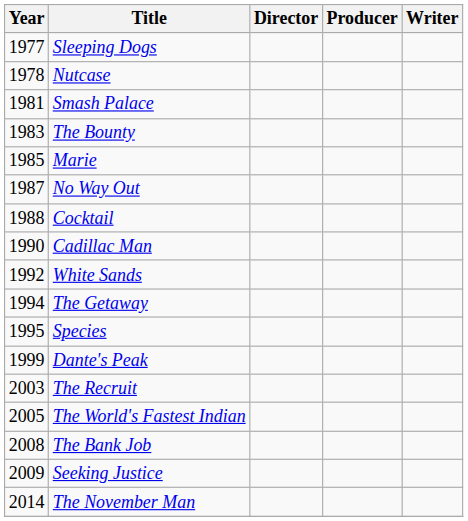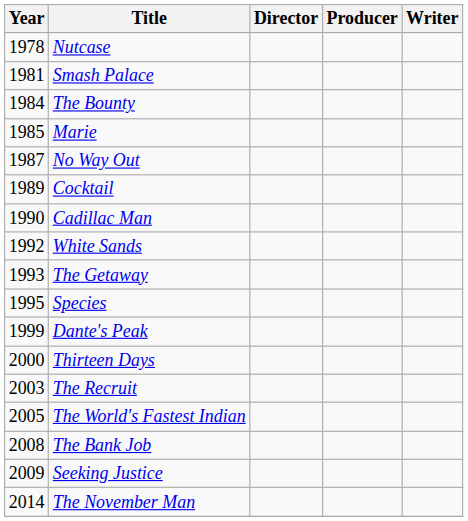- row: 1977 | Sleeping Dogs
The Bounty | Year: 1983 -> 1984
Cocktail | Year: 1988 -> 1989
The Getaway | Year: 1994 -> 1993
+ row: 2000 | Thirteen Days
